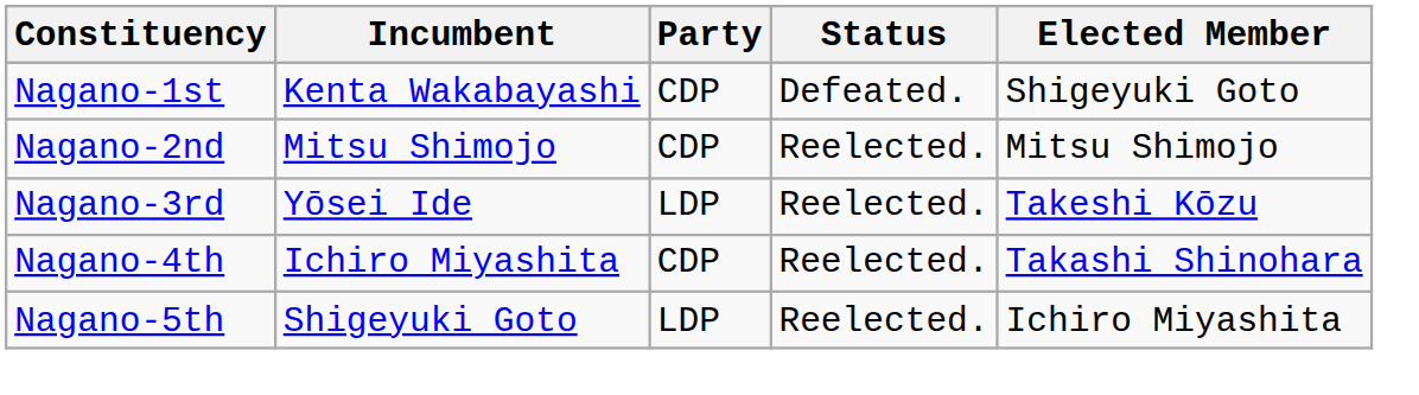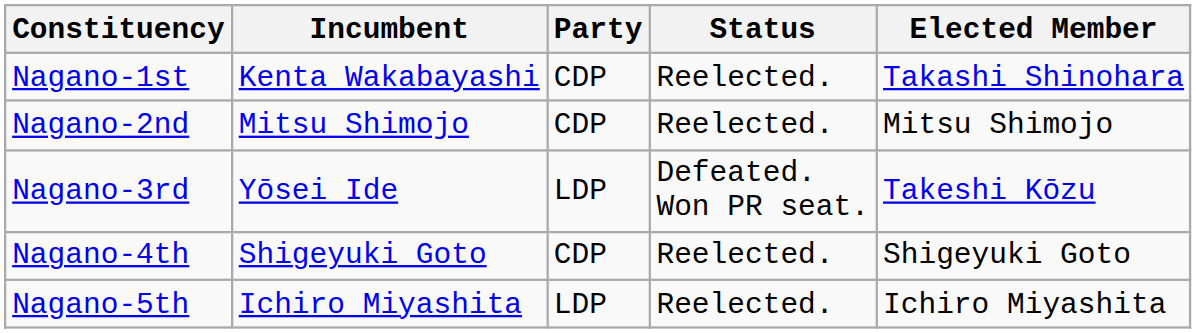Nagano-1st | Status: Defeated. -> Reelected.
Nagano-1st | Elected Member: Shigeyuki Goto -> Takashi Shinohara
Nagano-3rd | Status: Reelected. -> Defeated. Won PR seat.
Nagano-4th | Incumbent: Ichiro Miyashita -> Shigeyuki Goto
Nagano-4th | Elected Member: Takashi Shinohara -> Shigeyuki Goto
Nagano-5th | Incumbent: Shigeyuki Goto -> Ichiro Miyashita
